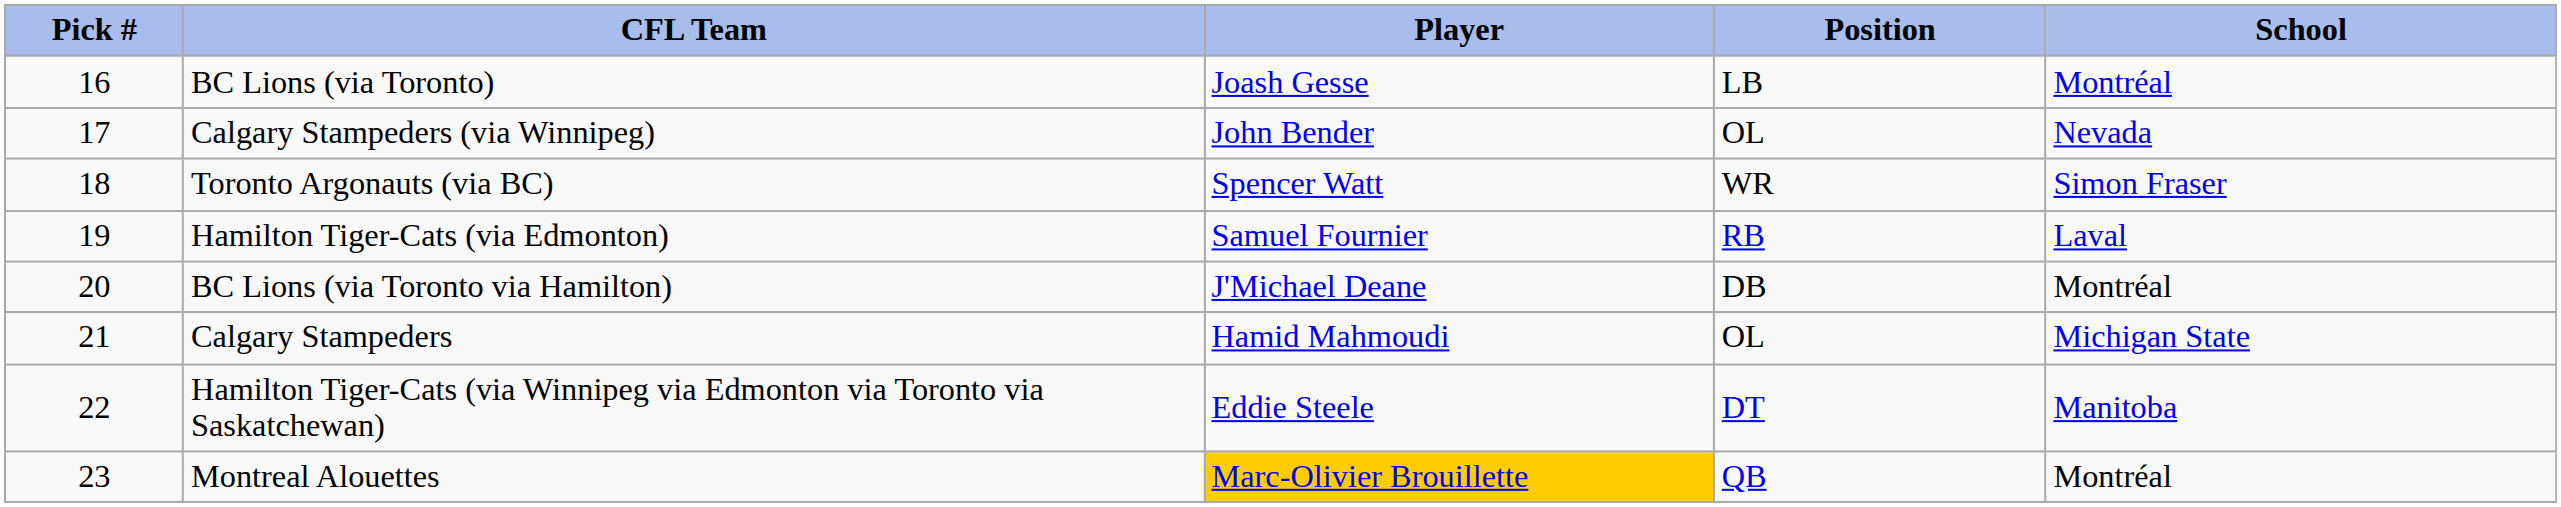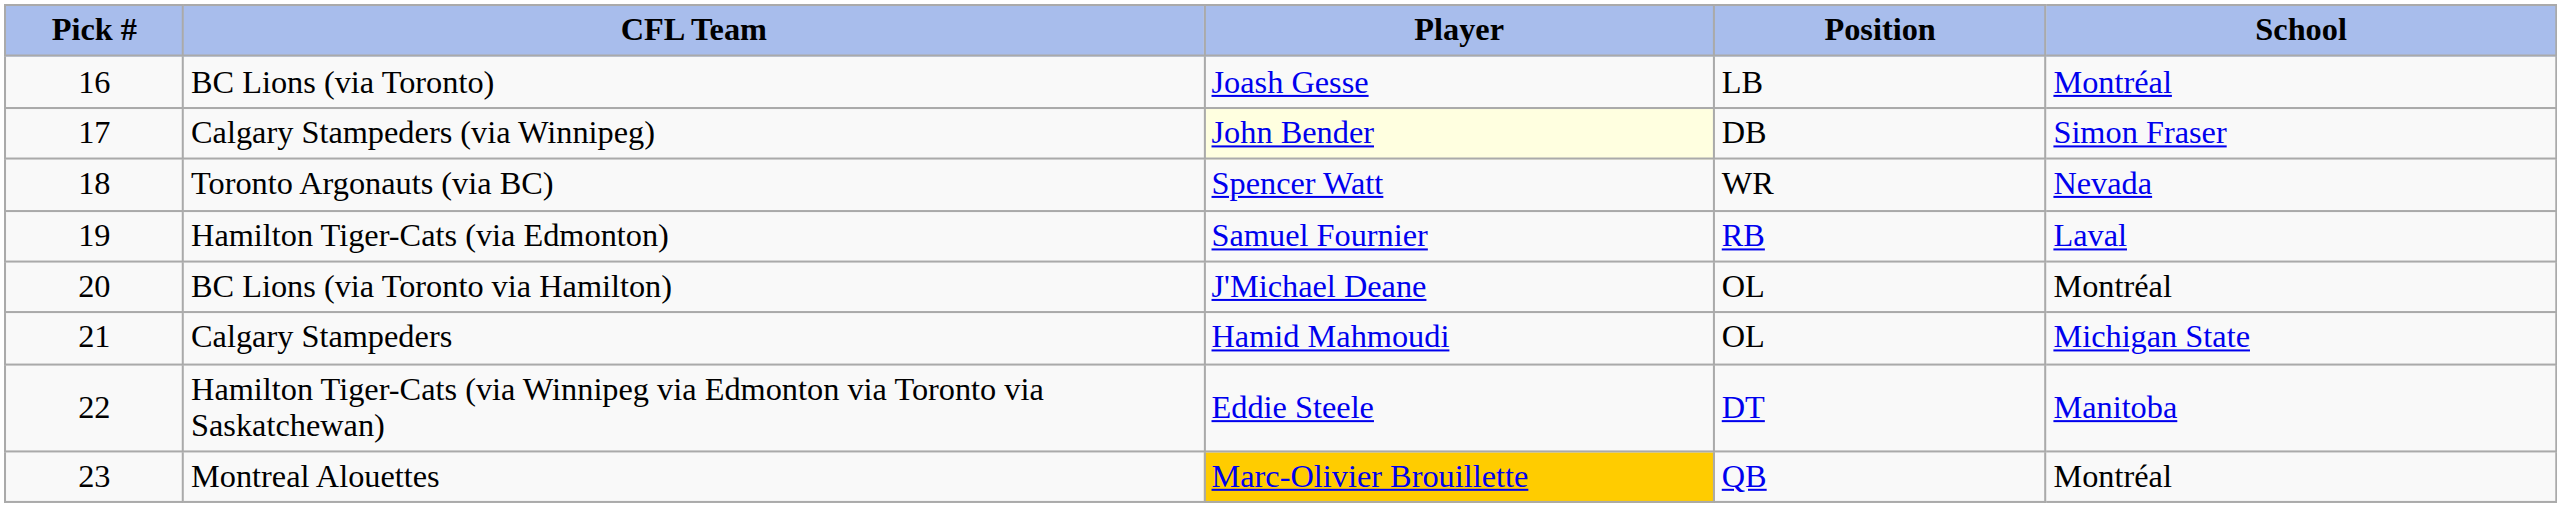Calgary Stampeders (via Winnipeg) | Player: no background -> lightyellow background
Calgary Stampeders (via Winnipeg) | Position: OL -> DB
Calgary Stampeders (via Winnipeg) | School: Nevada -> Simon Fraser
Toronto Argonauts (via BC) | School: Simon Fraser -> Nevada
BC Lions (via Toronto via Hamilton) | Position: DB -> OL
